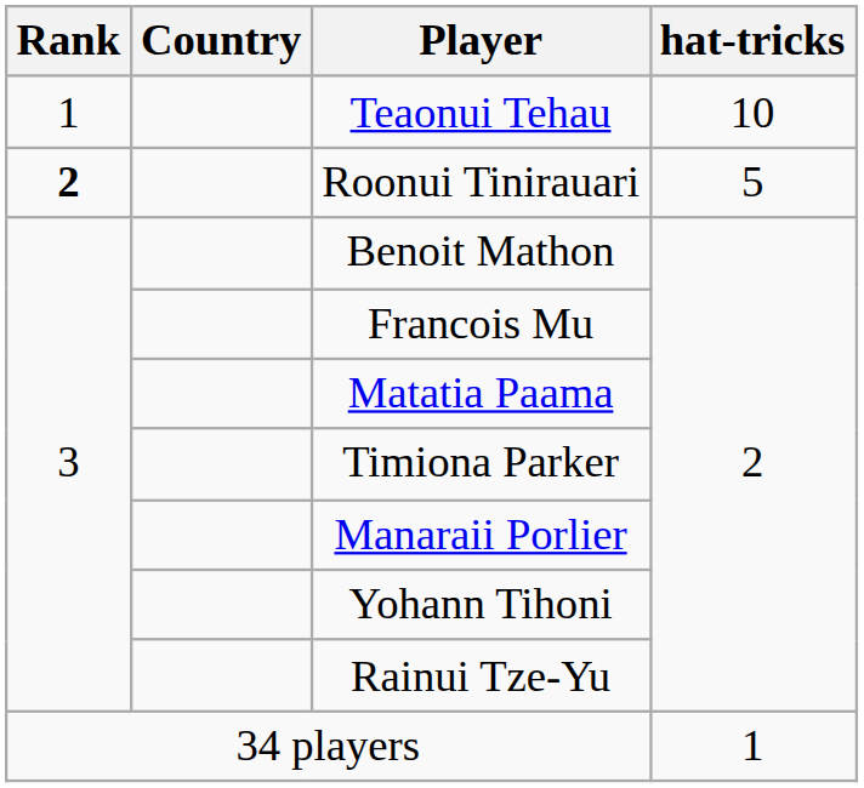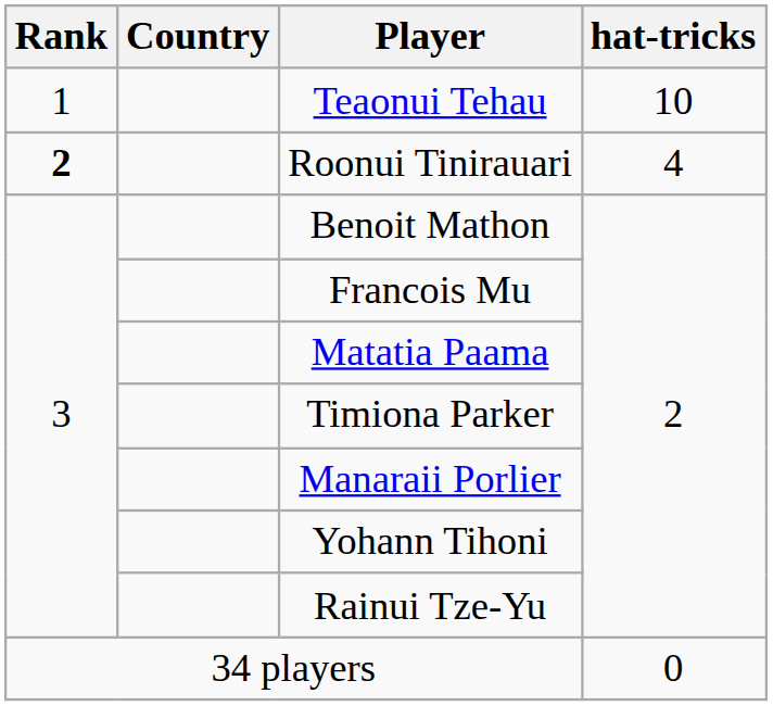Roonui Tinirauari | hat-tricks: 5 -> 4
34 players | hat-tricks: 1 -> 0
